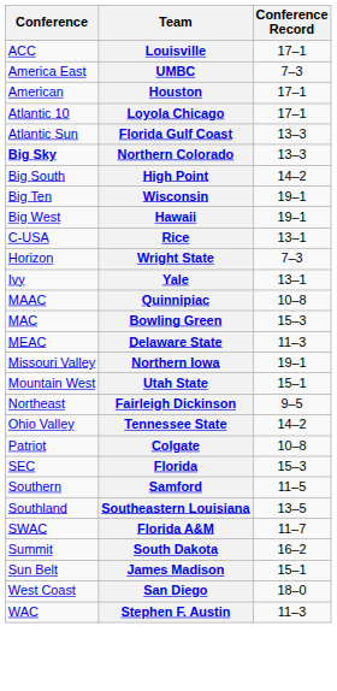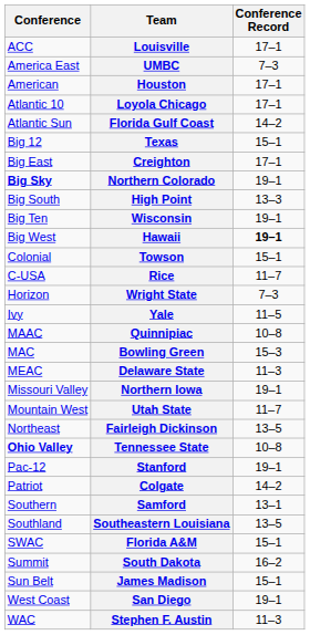Florida Gulf Coast | Conference Record: 13–3 -> 14–2
+ row: Big 12 | Texas | 15–1
+ row: Big East | Creighton | 17–1
Northern Colorado | Conference Record: 13–3 -> 19–1
High Point | Conference Record: 14–2 -> 13–3
Hawaii | Conference Record: normal -> bold
+ row: Colonial | Towson | 15–1
Rice | Conference Record: 13–1 -> 11–7
Yale | Conference Record: 13–1 -> 11–5
Utah State | Conference Record: 15–1 -> 11–7
Fairleigh Dickinson | Conference Record: 9–5 -> 13–5
Tennessee State | Conference: normal -> bold
Tennessee State | Conference Record: 14–2 -> 10–8
+ row: Pac-12 | Stanford | 19–1
Colgate | Conference Record: 10–8 -> 14–2
- row: SEC | Florida | 15–3
Samford | Conference Record: 11–5 -> 13–1
Florida A&M | Conference Record: 11–7 -> 15–1
San Diego | Conference Record: 18–0 -> 19–1
